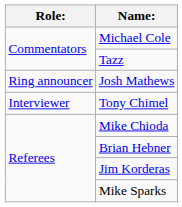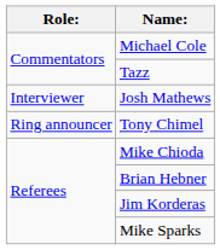Josh Mathews | Role:: Ring announcer -> Interviewer
Tony Chimel | Role:: Interviewer -> Ring announcer
